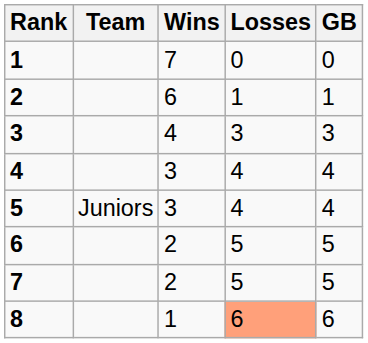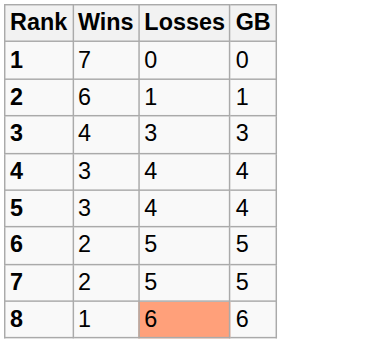- column: Team | Juniors
